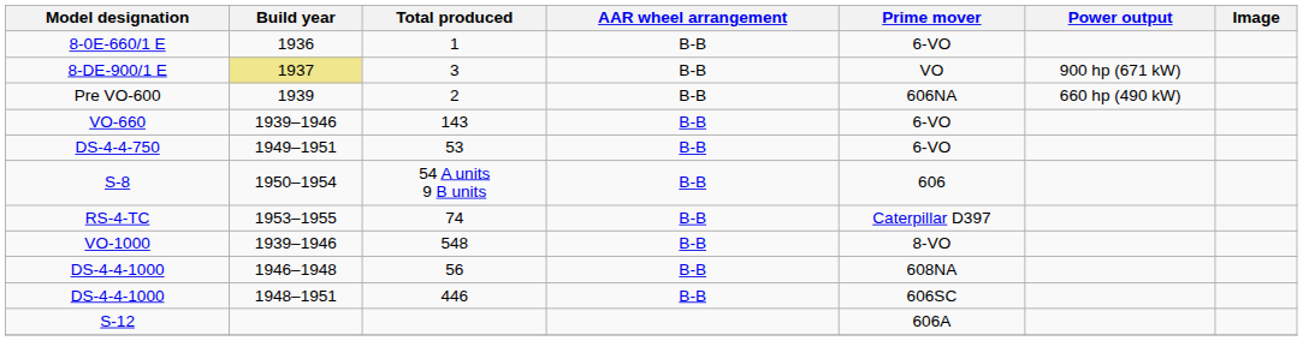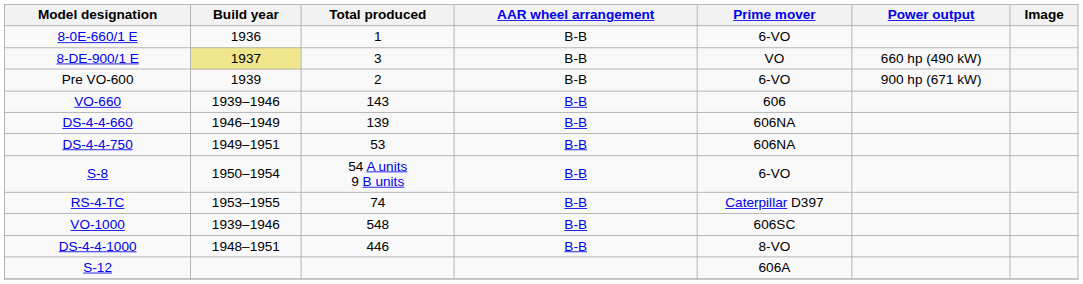8-DE-900/1 E | Power output: 900 hp (671 kW) -> 660 hp (490 kW)
Pre VO-600 | Prime mover: 606NA -> 6-VO
Pre VO-600 | Power output: 660 hp (490 kW) -> 900 hp (671 kW)
VO-660 | Prime mover: 6-VO -> 606
+ row: DS-4-4-660 | 1946–1949 | 139 | B-B | 606NA
DS-4-4-750 | Prime mover: 6-VO -> 606NA
S-8 | Prime mover: 606 -> 6-VO
VO-1000 | Prime mover: 8-VO -> 606SC
- row: DS-4-4-1000 | 1946–1948 | 56 | B-B | 608NA
DS-4-4-1000 / 446 | Prime mover: 606SC -> 8-VO
